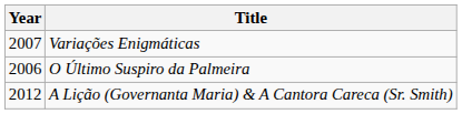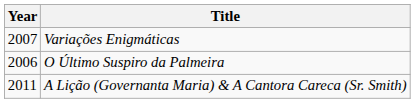A Lição (Governanta Maria) & A Cantora Careca (Sr. Smith) | Year: 2012 -> 2011
